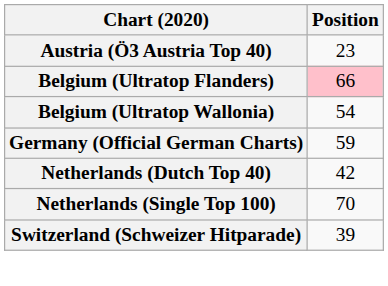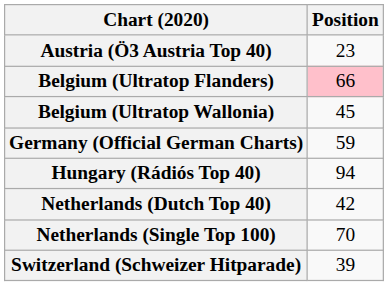Belgium (Ultratop Wallonia) | Position: 54 -> 45
+ row: Hungary (Rádiós Top 40) | 94
